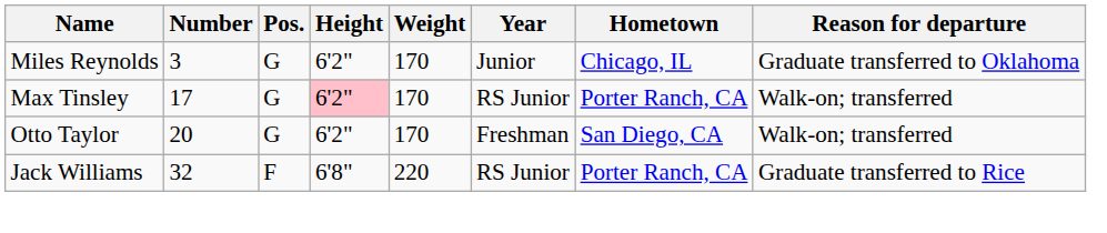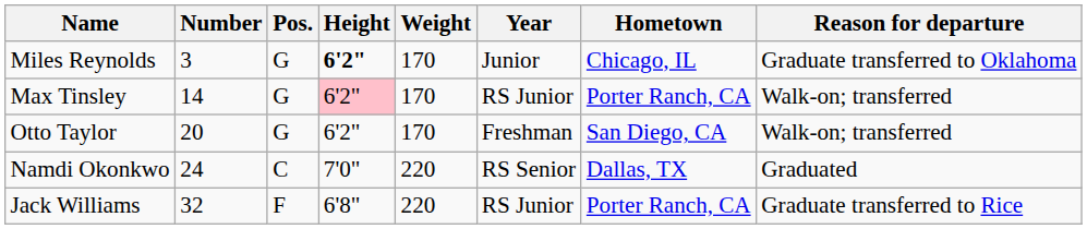Miles Reynolds | Height: normal -> bold
Max Tinsley | Number: 17 -> 14
+ row: Namdi Okonkwo | 24 | C | 7'0" | 220 | RS Senior | Dallas, TX | Graduated
